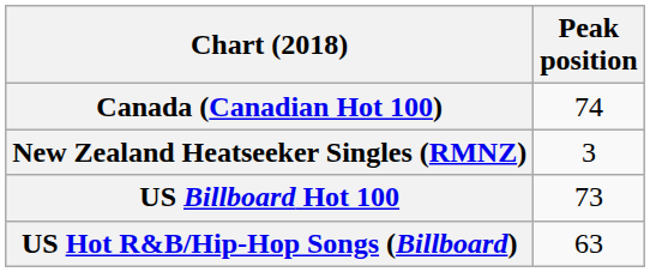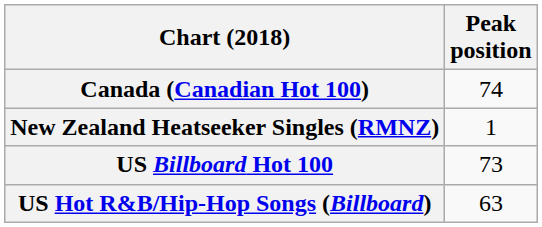New Zealand Heatseeker Singles (RMNZ) | Peak position: 3 -> 1
